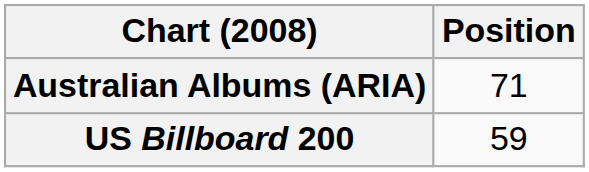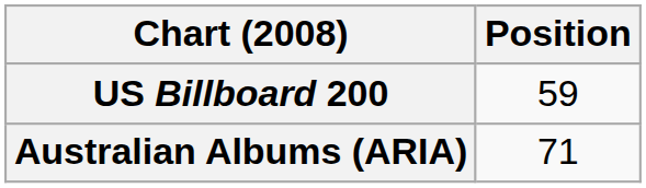rows swapped: Australian Albums (ARIA) <-> US Billboard 200
